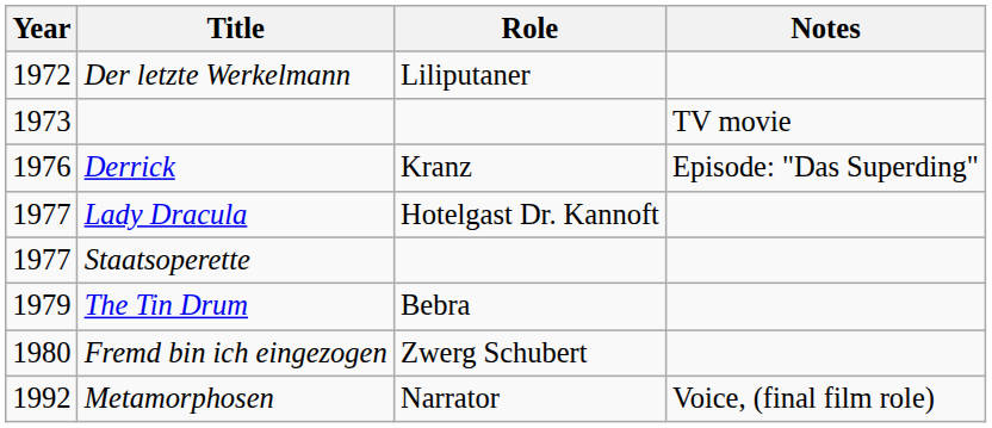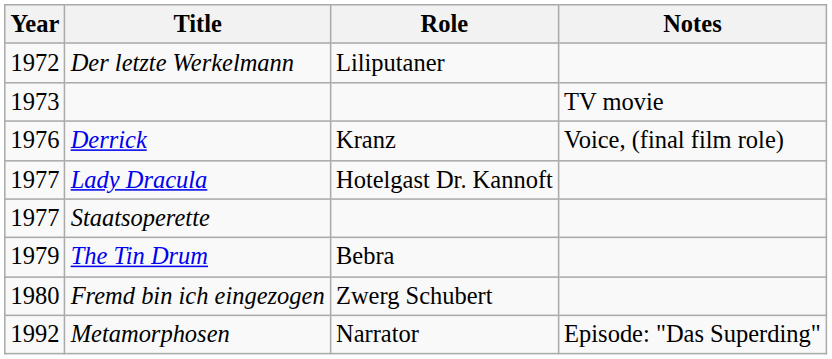Derrick | Notes: Episode: "Das Superding" -> Voice, (final film role)
Metamorphosen | Notes: Voice, (final film role) -> Episode: "Das Superding"
